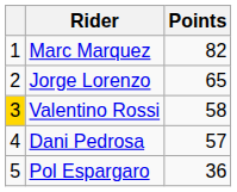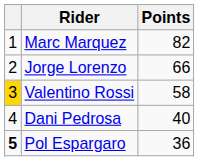Jorge Lorenzo | Points: 65 -> 66
Dani Pedrosa | Points: 57 -> 40
Pol Espargaro | column 1: normal -> bold
